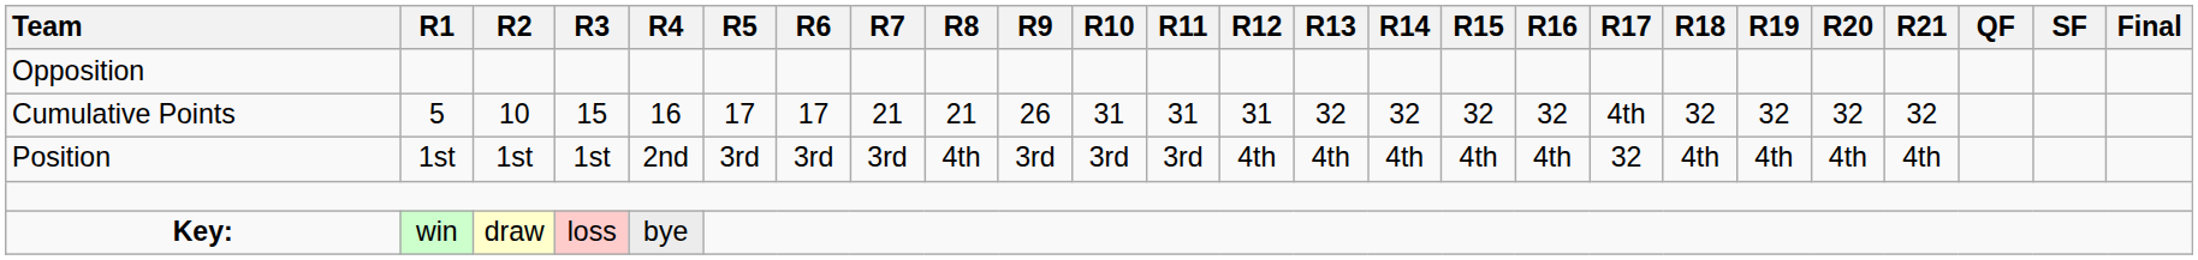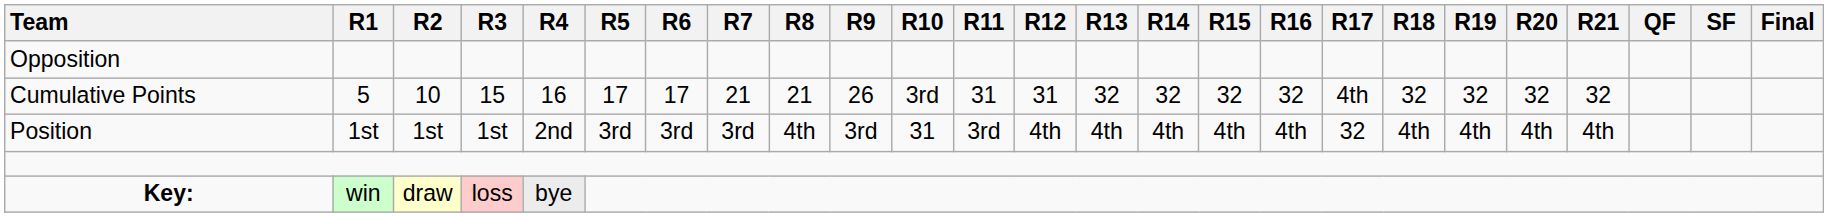Cumulative Points | R10: 31 -> 3rd
Position | R10: 3rd -> 31
